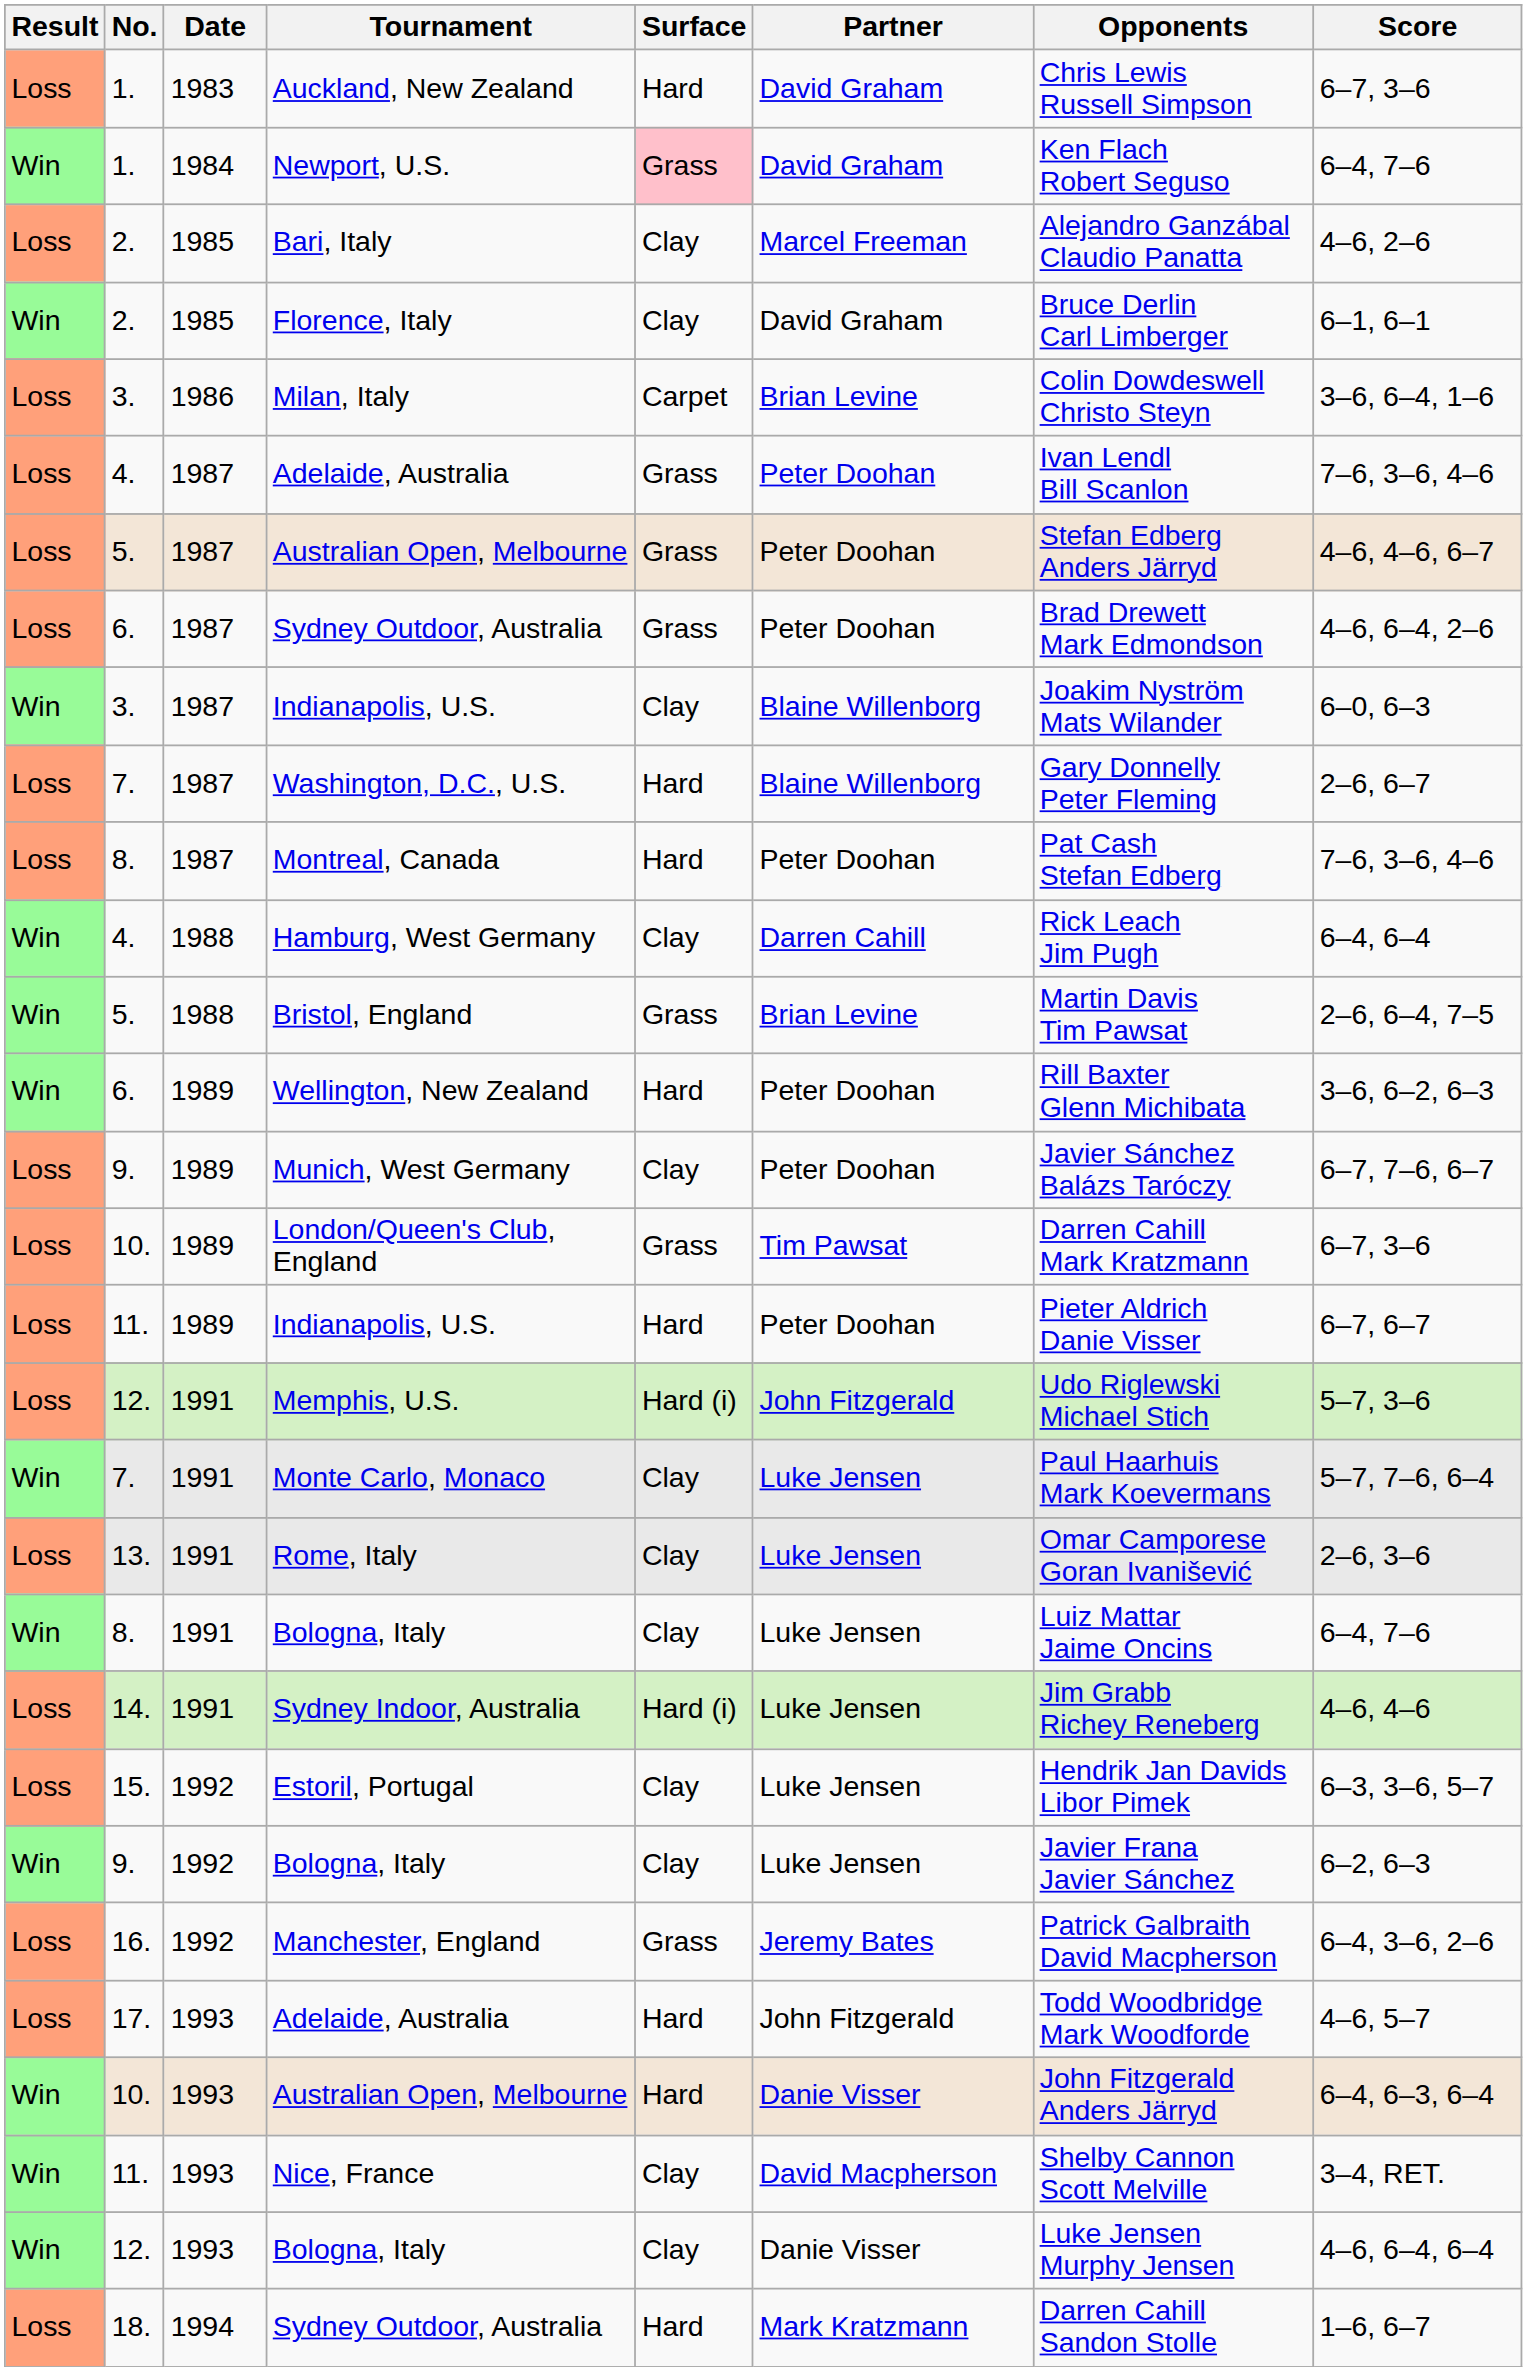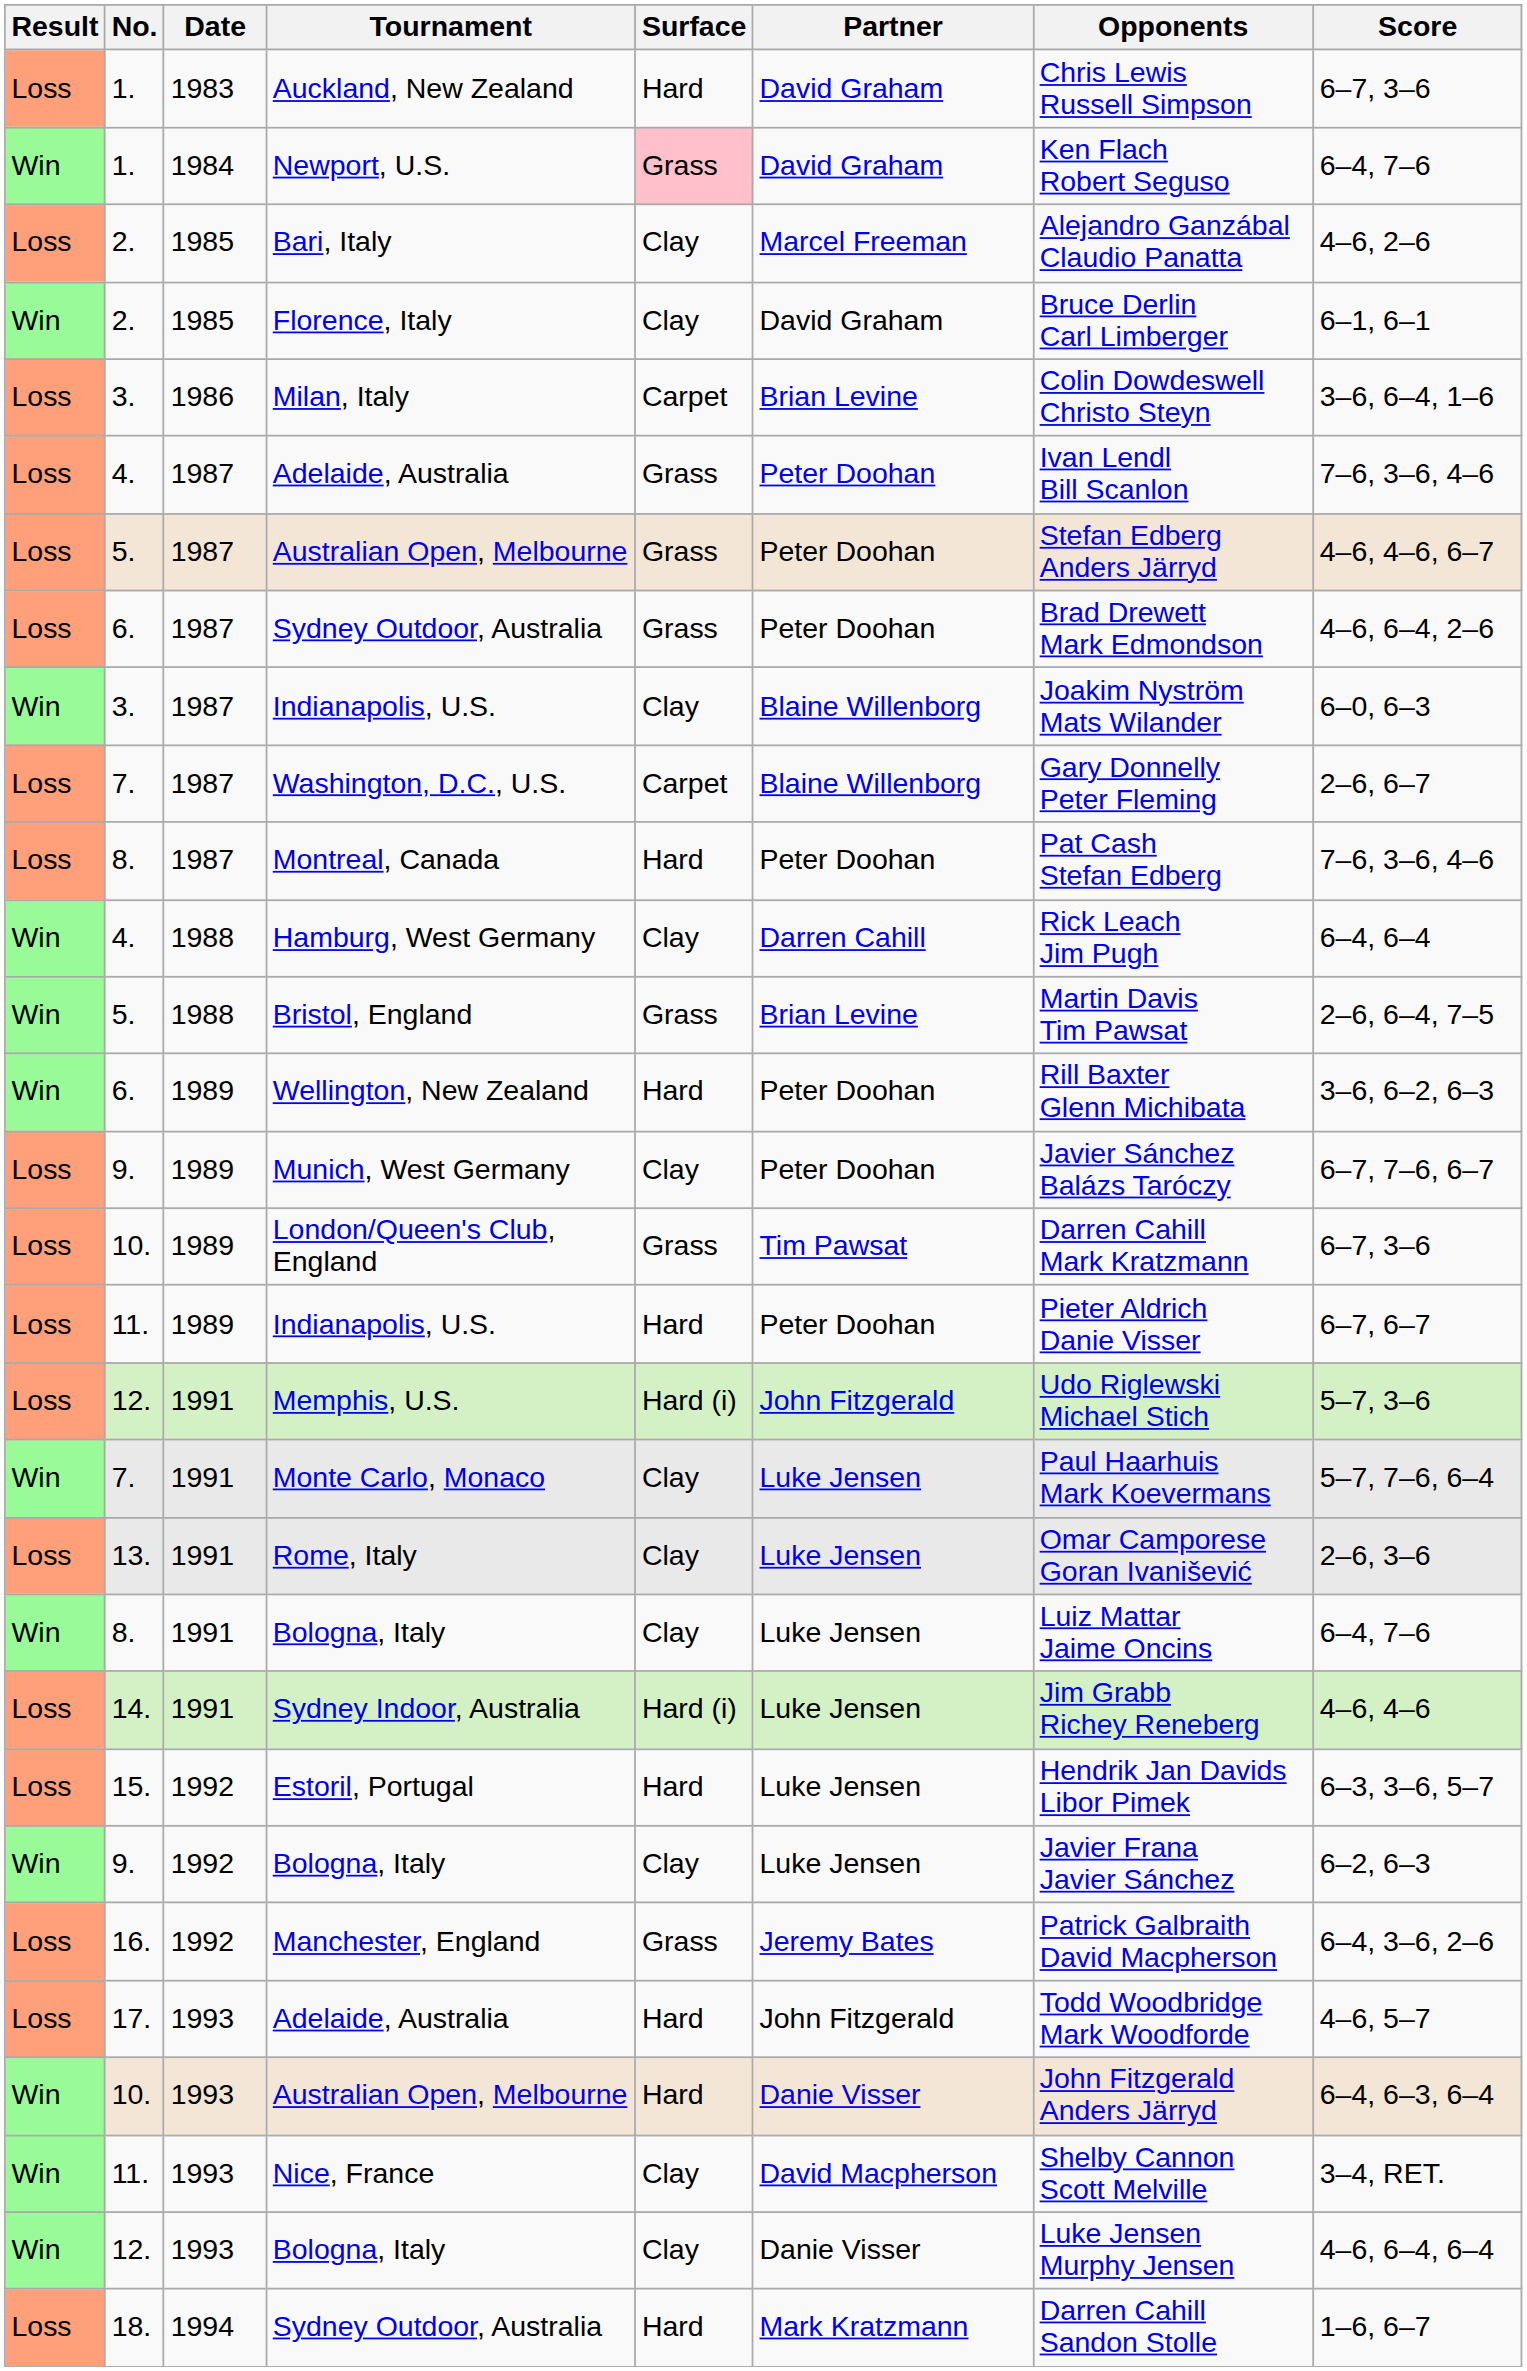Washington, D.C., U.S. | Surface: Hard -> Carpet
Estoril, Portugal | Surface: Clay -> Hard
